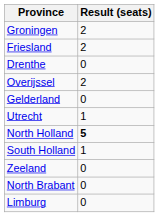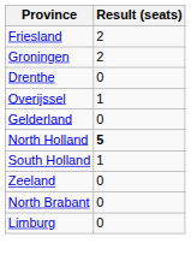rows swapped: Groningen <-> Friesland
Overijssel | Result (seats): 2 -> 1
- row: Utrecht | 1
